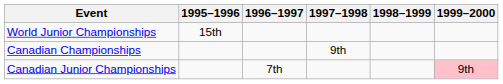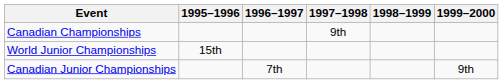rows swapped: World Junior Championships <-> Canadian Championships
Canadian Junior Championships | 1999–2000: pink background -> no background
